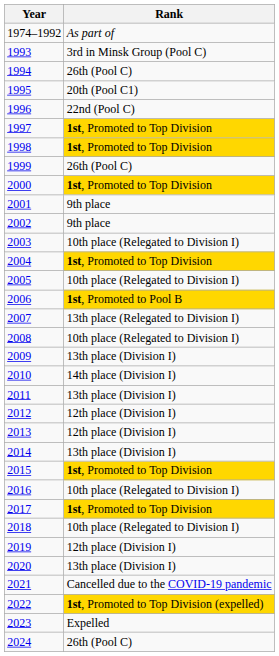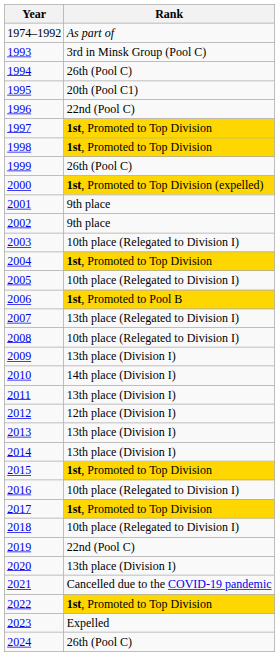2000 | Rank: 1st, Promoted to Top Division -> 1st, Promoted to Top Division (expelled)
2013 | Rank: 12th place (Division I) -> 13th place (Division I)
2019 | Rank: 12th place (Division I) -> 22nd (Pool C)
2022 | Rank: 1st, Promoted to Top Division (expelled) -> 1st, Promoted to Top Division
